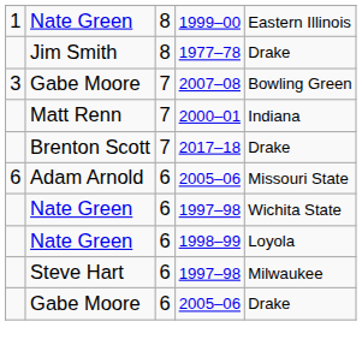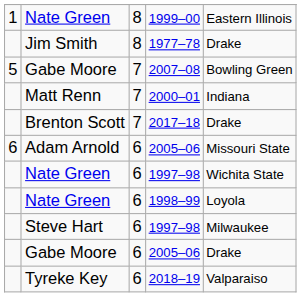2007–08 | column 1: 3 -> 5
+ row: Tyreke Key | 6 | 2018–19 | Valparaiso
